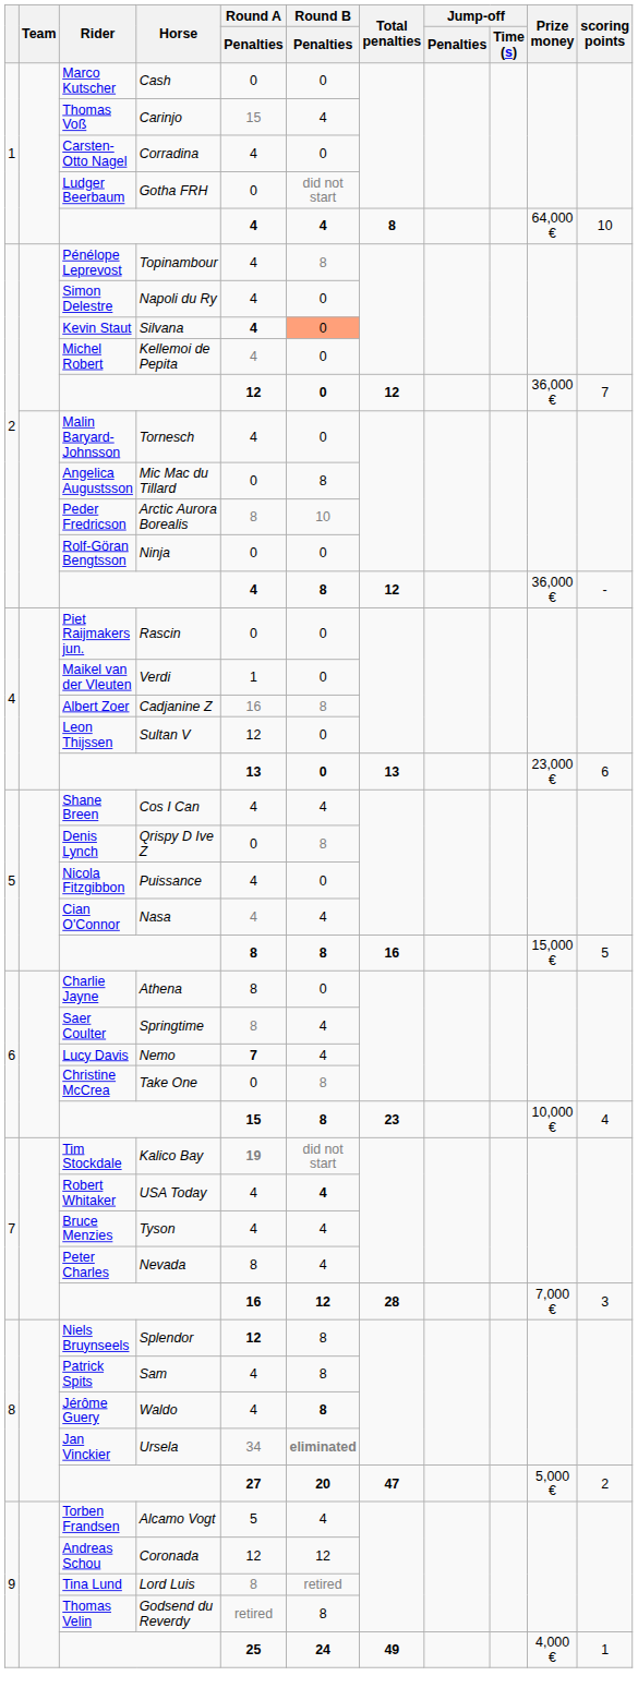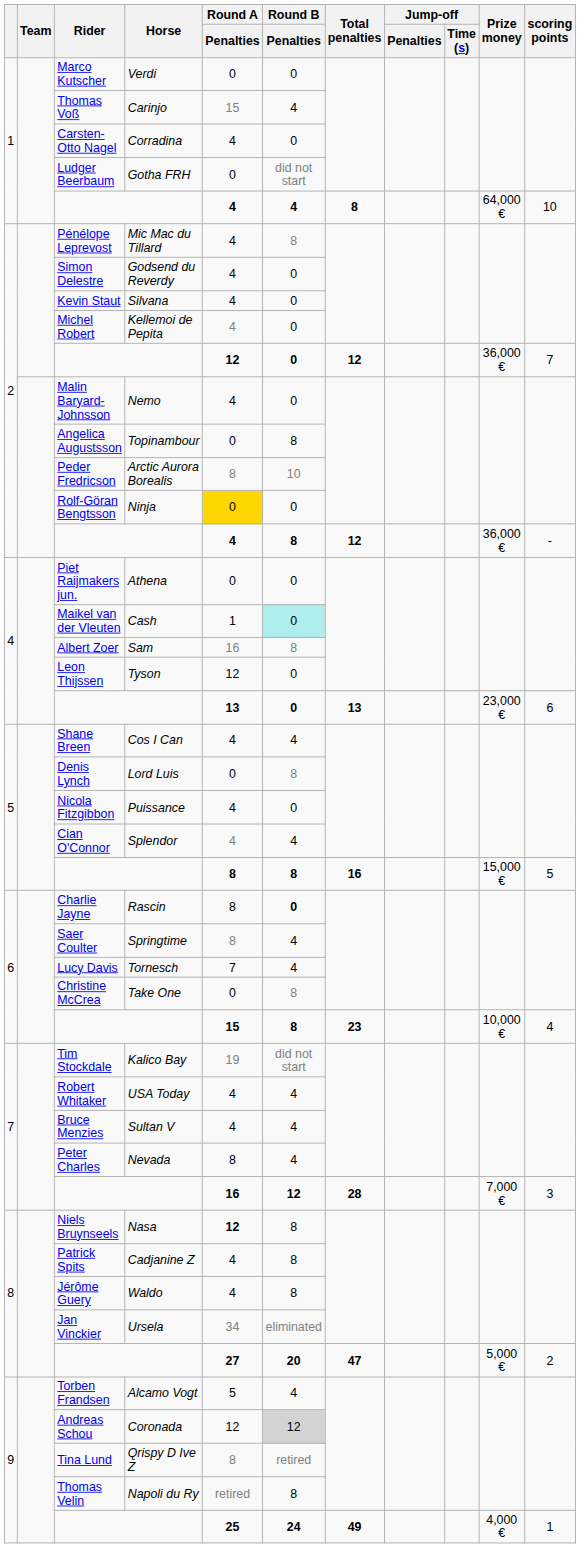Marco Kutscher | Horse: Cash -> Verdi
Pénélope Leprevost | Horse: Topinambour -> Mic Mac du Tillard
Simon Delestre | Horse: Napoli du Ry -> Godsend du Reverdy
Kevin Staut | Round A / Penalties: bold -> normal
Kevin Staut | Round B / Penalties: lightsalmon background -> no background
Malin Baryard-Johnsson | Horse: Tornesch -> Nemo
Angelica Augustsson | Horse: Mic Mac du Tillard -> Topinambour
Rolf-Göran Bengtsson | Round A / Penalties: no background -> gold background
Piet Raijmakers jun. | Horse: Rascin -> Athena
Maikel van der Vleuten | Horse: Verdi -> Cash
Maikel van der Vleuten | Round B / Penalties: no background -> paleturquoise background
Albert Zoer | Horse: Cadjanine Z -> Sam
Leon Thijssen | Horse: Sultan V -> Tyson
Denis Lynch | Horse: Qrispy D Ive Z -> Lord Luis
Cian O'Connor | Horse: Nasa -> Splendor
Charlie Jayne | Horse: Athena -> Rascin
Charlie Jayne | Round B / Penalties: normal -> bold
Lucy Davis | Horse: Nemo -> Tornesch
Lucy Davis | Round A / Penalties: bold -> normal
Tim Stockdale | Round A / Penalties: bold -> normal
Robert Whitaker | Round B / Penalties: bold -> normal
Bruce Menzies | Horse: Tyson -> Sultan V
Niels Bruynseels | Horse: Splendor -> Nasa
Patrick Spits | Horse: Sam -> Cadjanine Z
Jérôme Guery | Round B / Penalties: bold -> normal
Jan Vinckier | Round B / Penalties: bold -> normal
Andreas Schou | Round B / Penalties: no background -> lightgrey background
Tina Lund | Horse: Lord Luis -> Qrispy D Ive Z
Thomas Velin | Horse: Godsend du Reverdy -> Napoli du Ry
